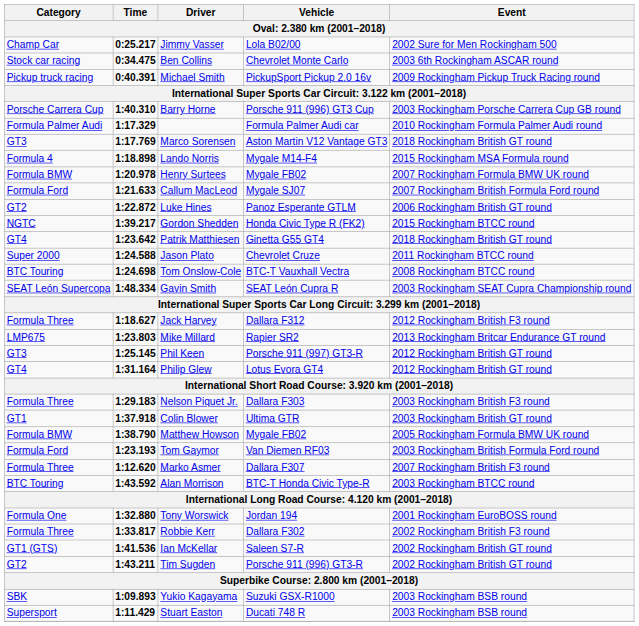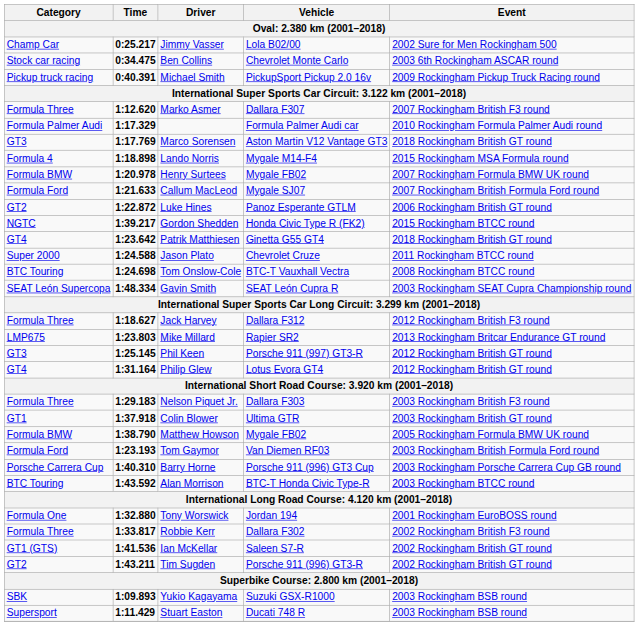rows swapped: Marko Asmer <-> Barry Horne
